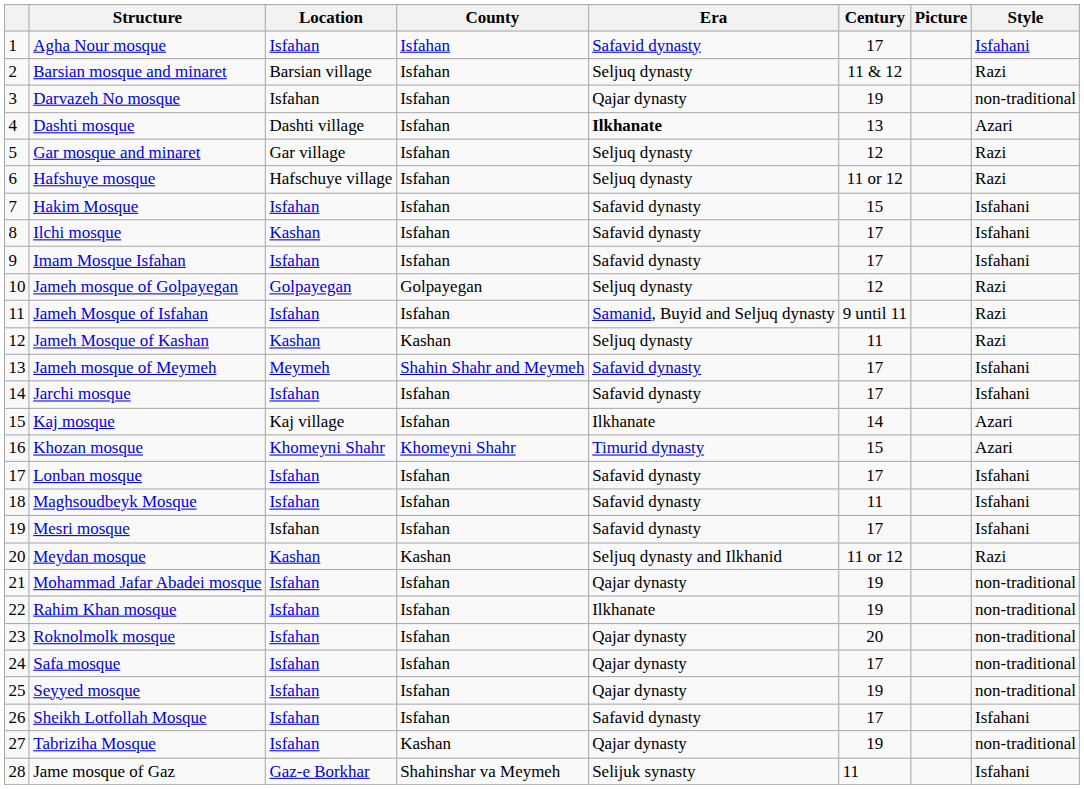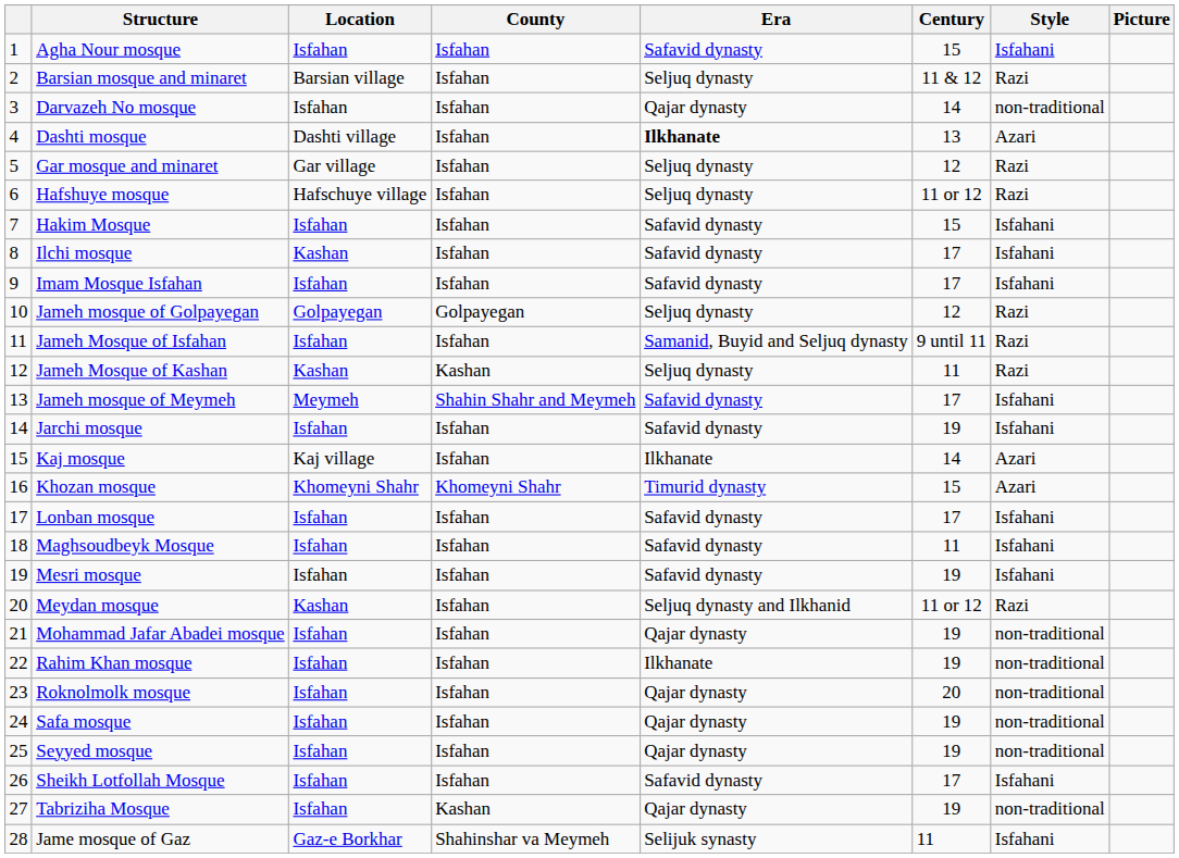columns swapped: Style <-> Picture
Agha Nour mosque | Century: 17 -> 15
Darvazeh No mosque | Century: 19 -> 14
Jarchi mosque | Century: 17 -> 19
Mesri mosque | Century: 17 -> 19
Meydan mosque | County: Kashan -> Isfahan
Safa mosque | Century: 17 -> 19
